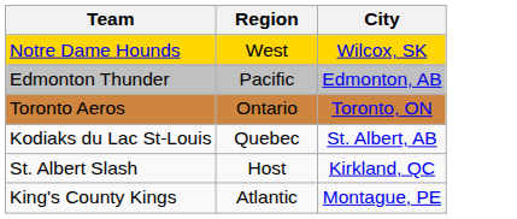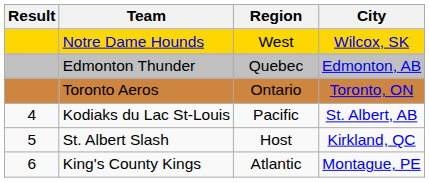+ column: Result | 4 | 5 | 6
Edmonton Thunder | Region: Pacific -> Quebec
Kodiaks du Lac St-Louis | Region: Quebec -> Pacific
